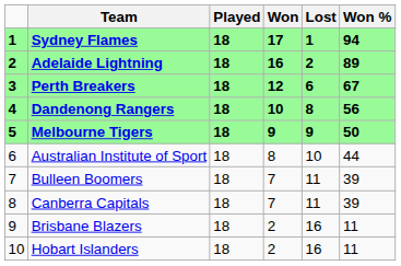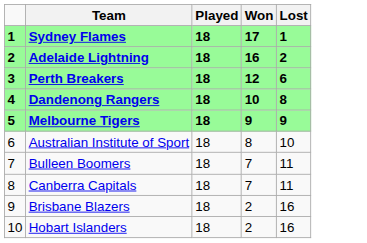- column: Won % | 94 | 89 | 67 | 56 | 50 | 44 | 39 | 39 | 11 | 11
